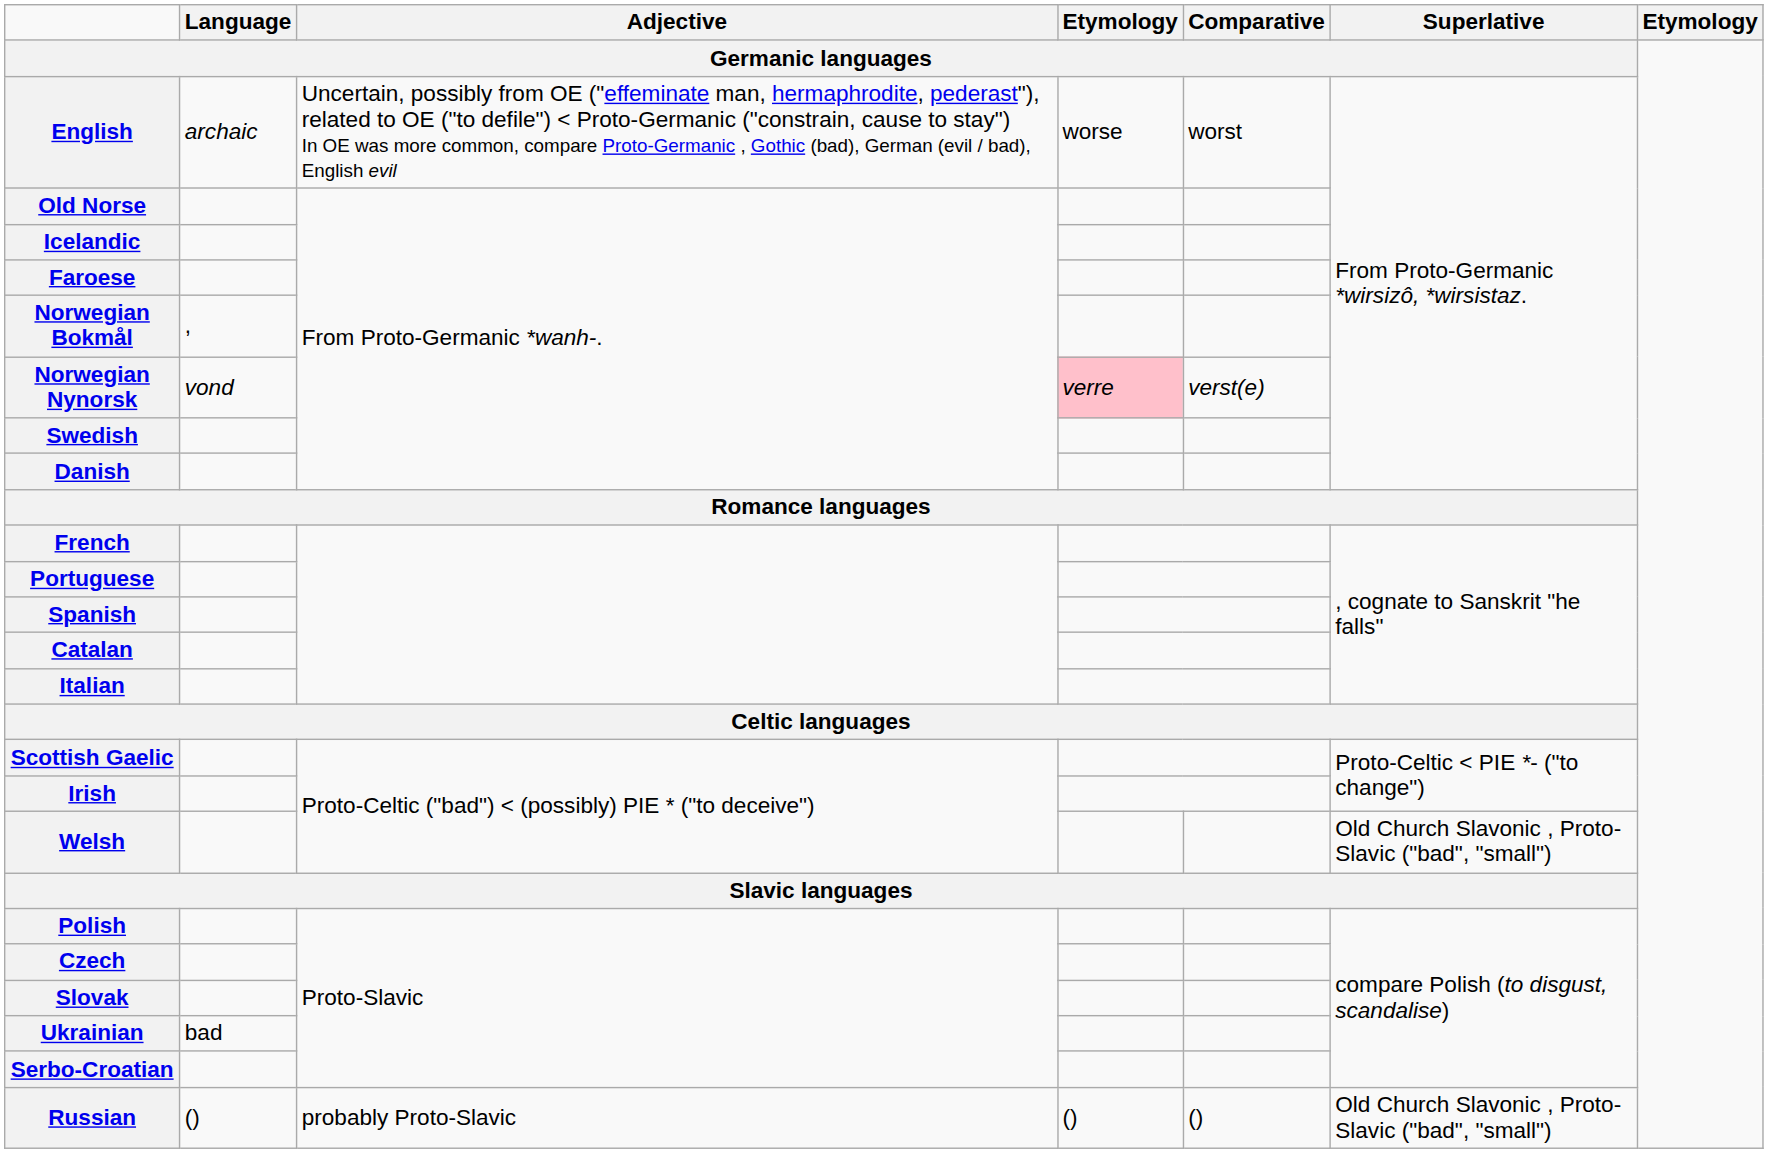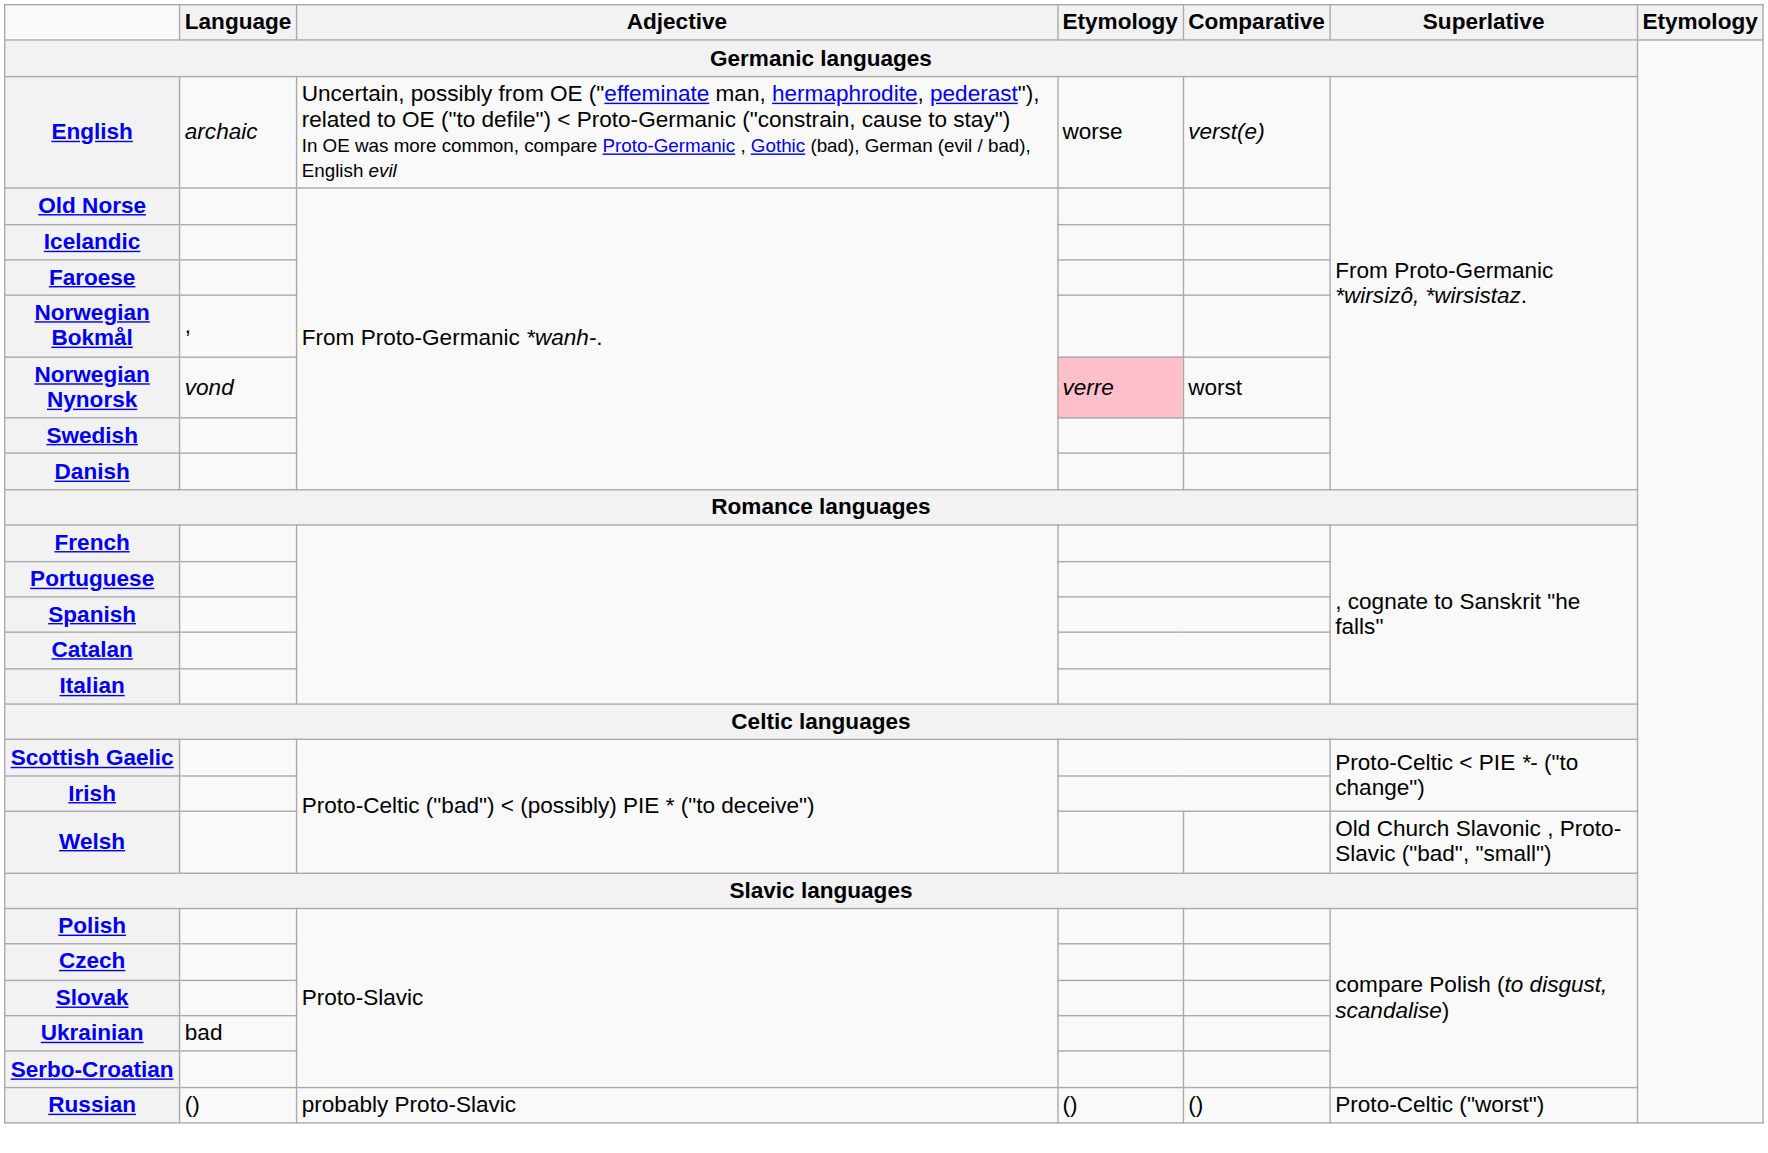English | Comparative / Germanic languages: worst -> verst(e)
Norwegian Nynorsk | Comparative / Germanic languages: verst(e) -> worst
Russian | Superlative / Germanic languages: Old Church Slavonic , Proto-Slavic ("bad", "small") -> Proto-Celtic ("worst")
